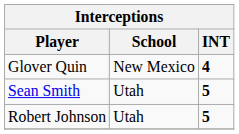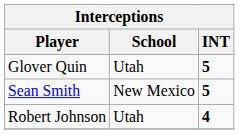Glover Quin | School: New Mexico -> Utah
Glover Quin | INT: 4 -> 5
Sean Smith | School: Utah -> New Mexico
Robert Johnson | INT: 5 -> 4
